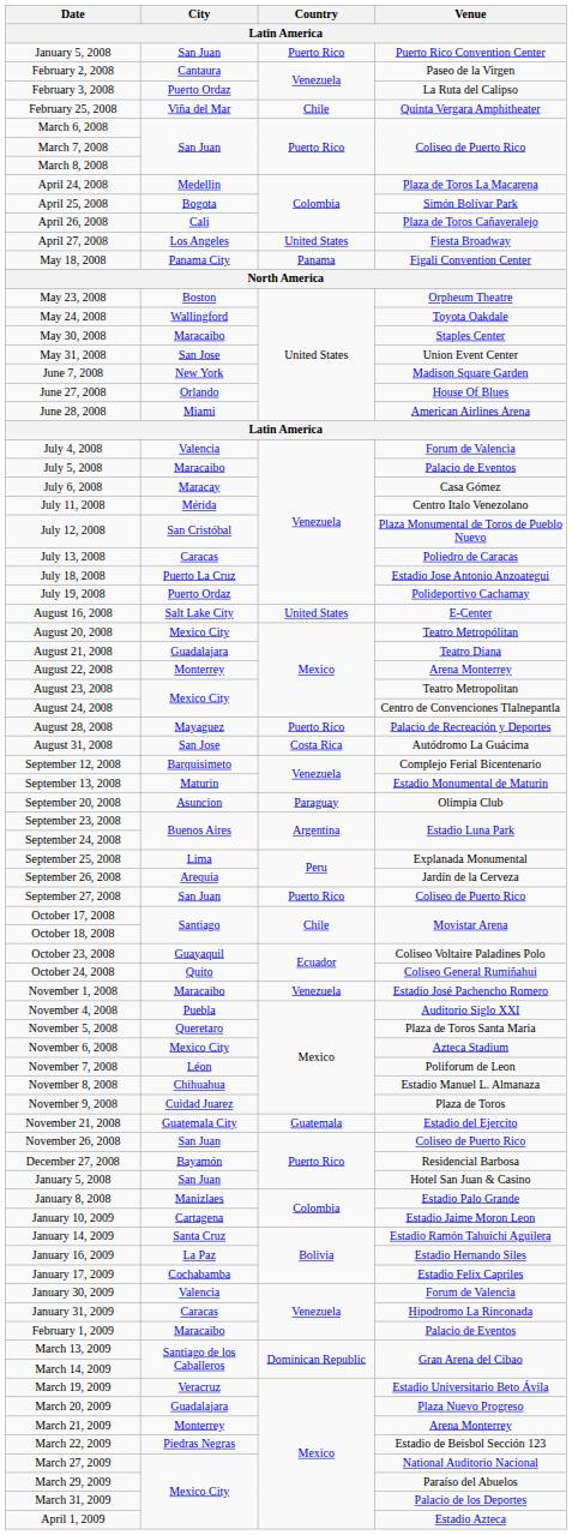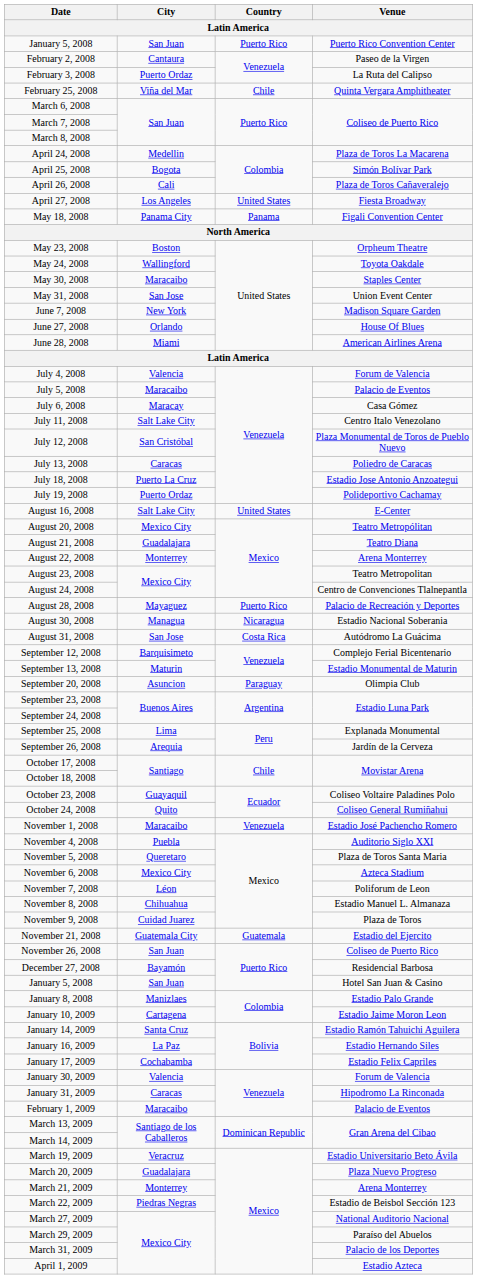July 11, 2008 | City: Mérida -> Salt Lake City
+ row: August 30, 2008 | Managua | Nicaragua | Estadio Nacional Soberania
- row: September 27, 2008 | San Juan | Puerto Rico | Coliseo de Puerto Rico
